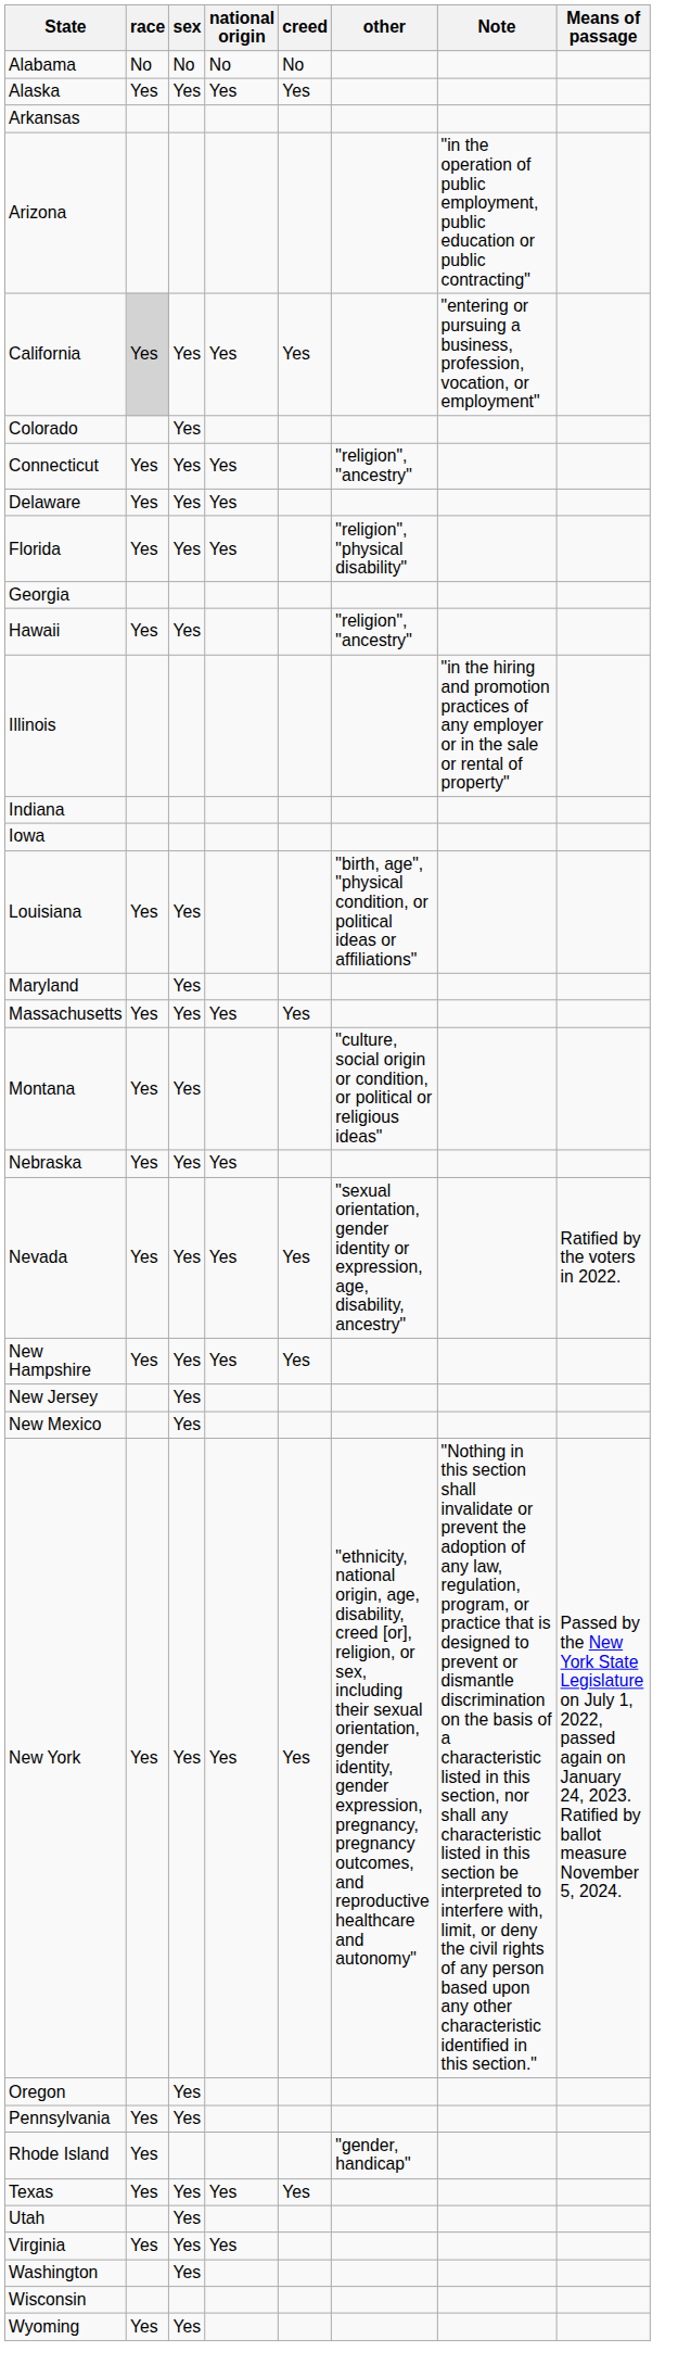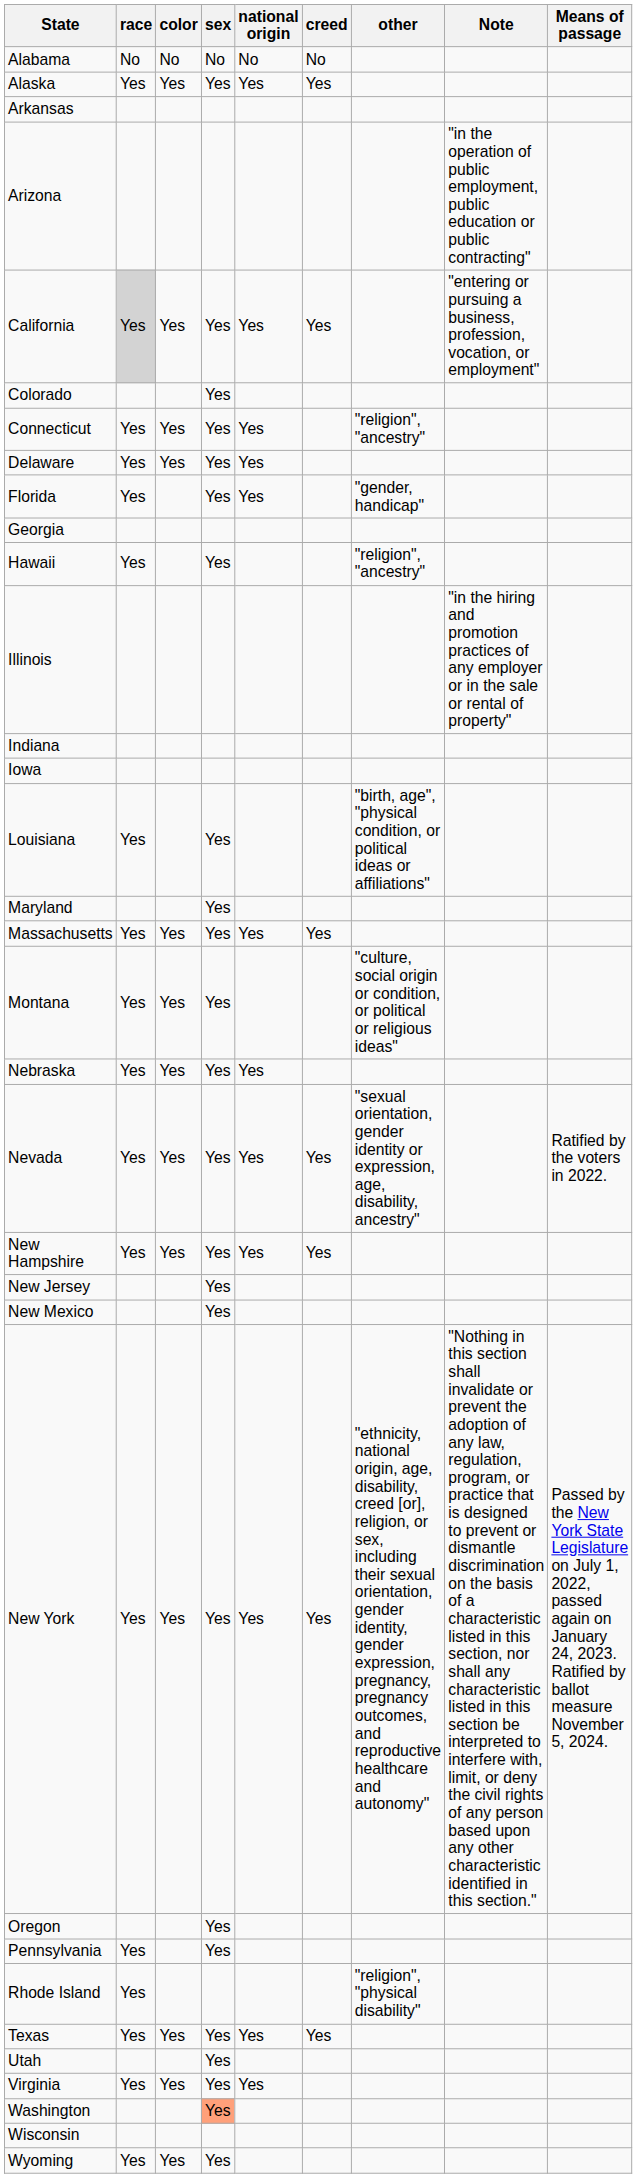+ column: color | No | Yes | Yes | Yes | Yes | Yes | Yes | Yes | Yes | Yes | Yes | Yes | Yes | Yes
Florida | other: "religion", "physical disability" -> "gender, handicap"
Rhode Island | other: "gender, handicap" -> "religion", "physical disability"
Washington | sex: no background -> lightsalmon background
